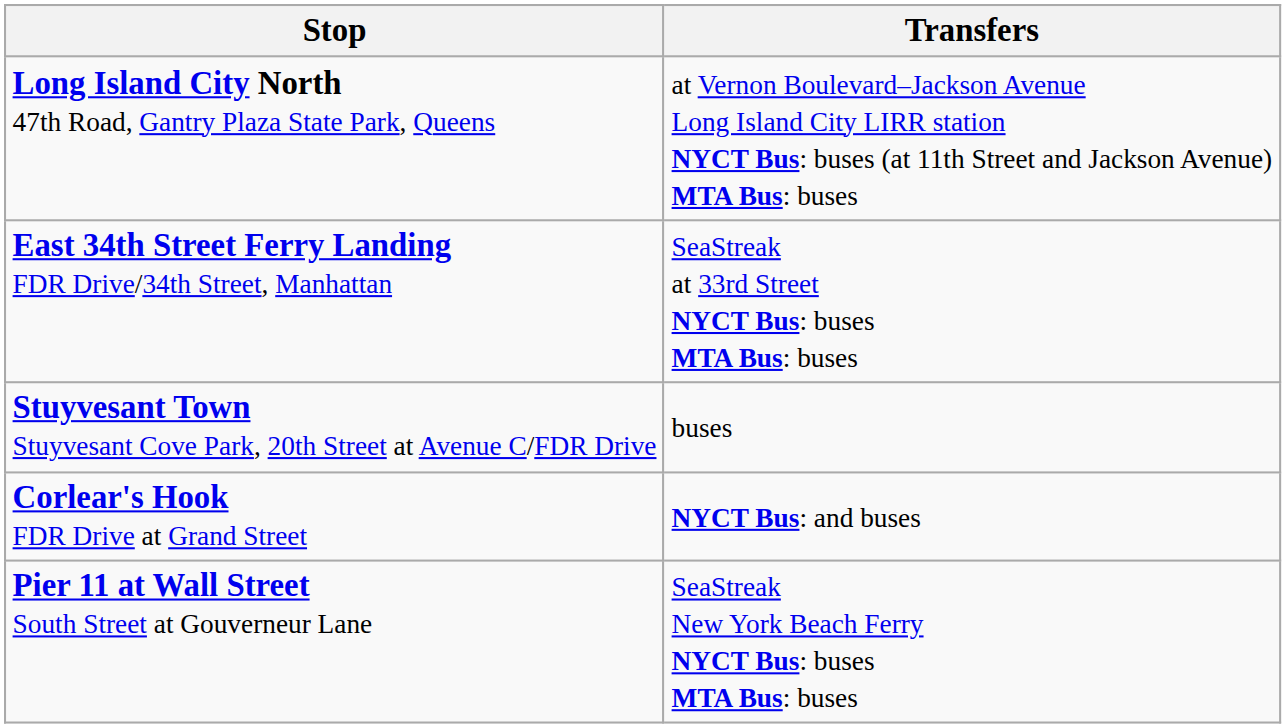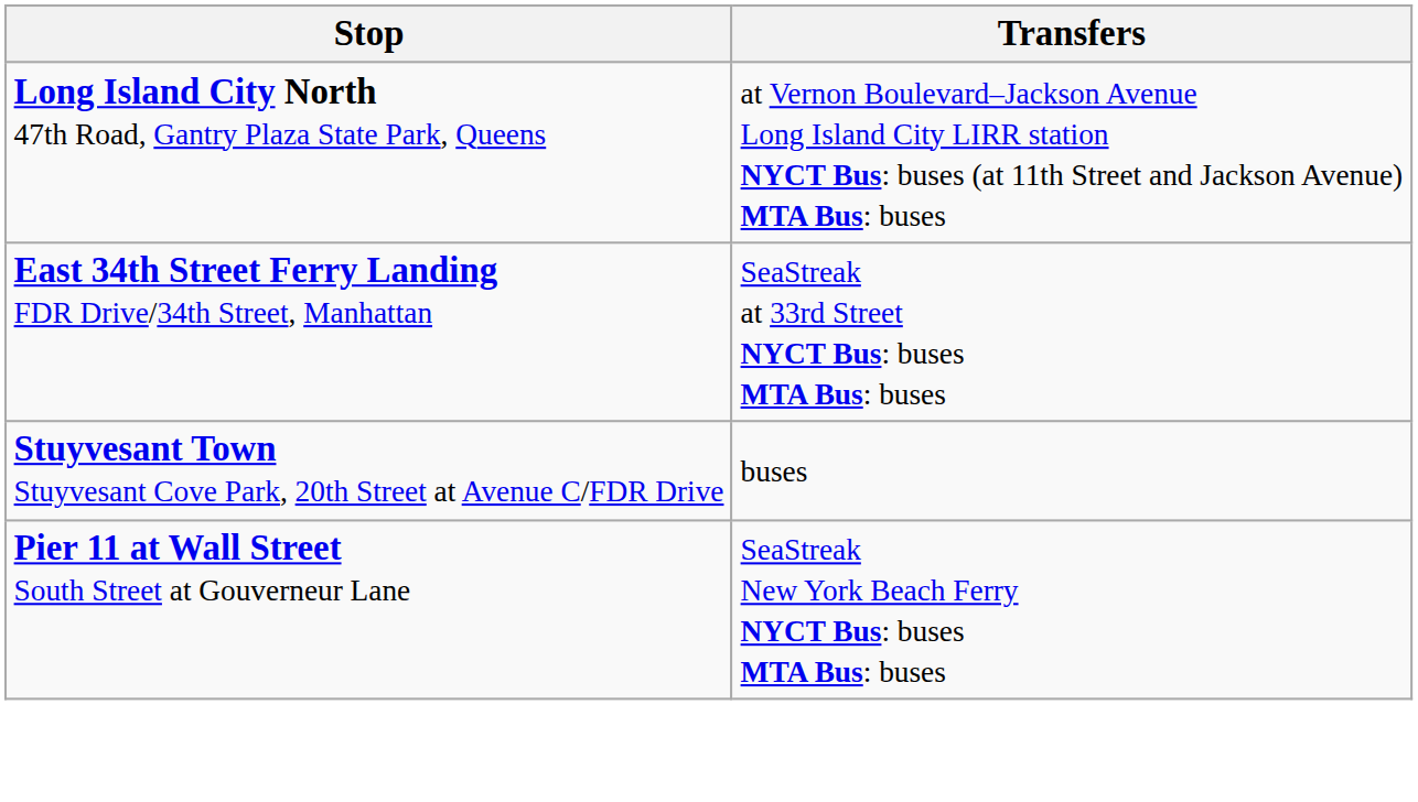- row: Corlear's Hook FDR Drive at Grand Street | NYCT Bus: and buses
